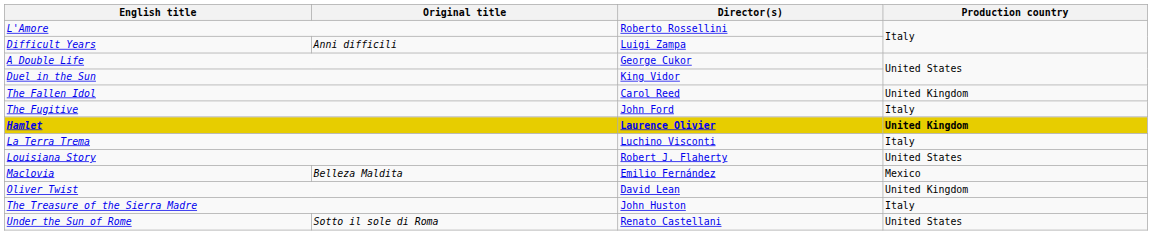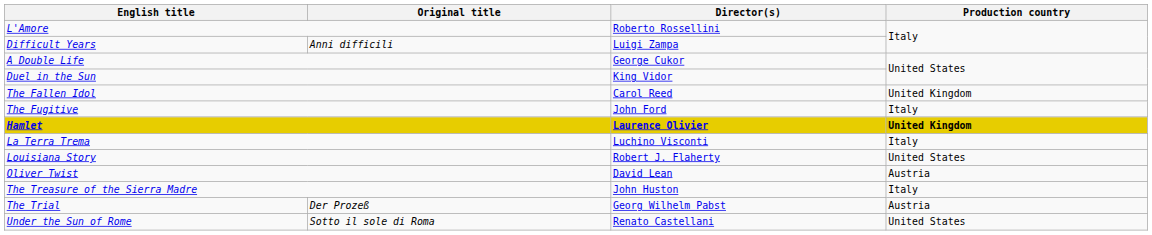- row: Maclovia | Belleza Maldita | Emilio Fernández | Mexico
Oliver Twist | Production country: United Kingdom -> Austria
+ row: The Trial | Der Prozeß | Georg Wilhelm Pabst | Austria
